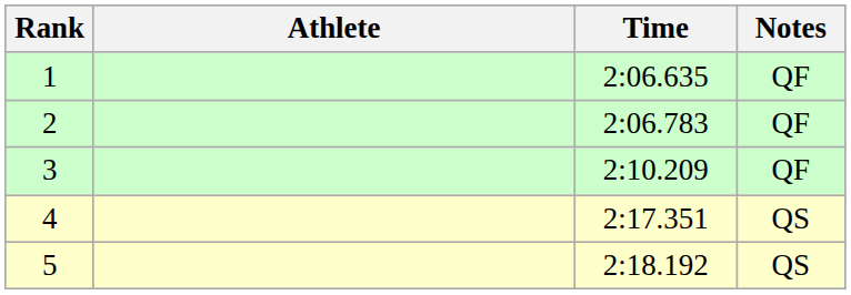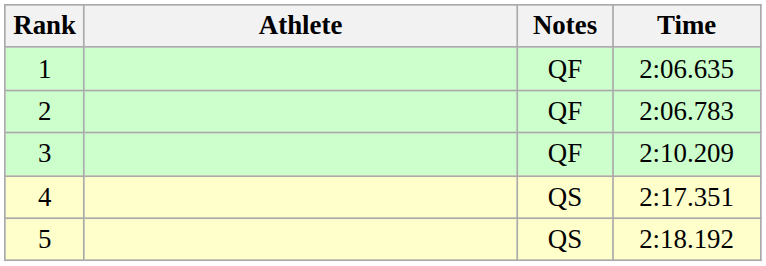columns swapped: Time <-> Notes
